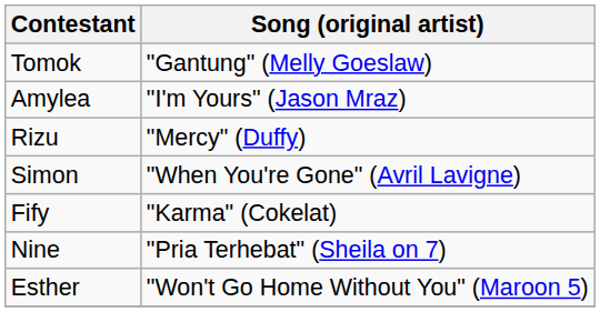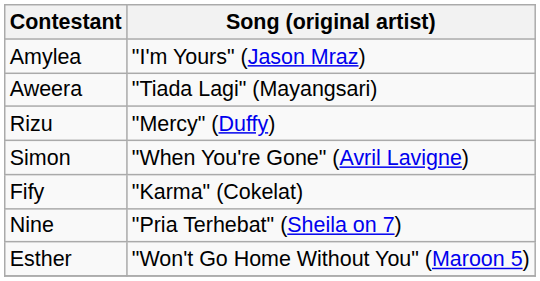- row: Tomok | "Gantung" (Melly Goeslaw)
+ row: Aweera | "Tiada Lagi" (Mayangsari)
